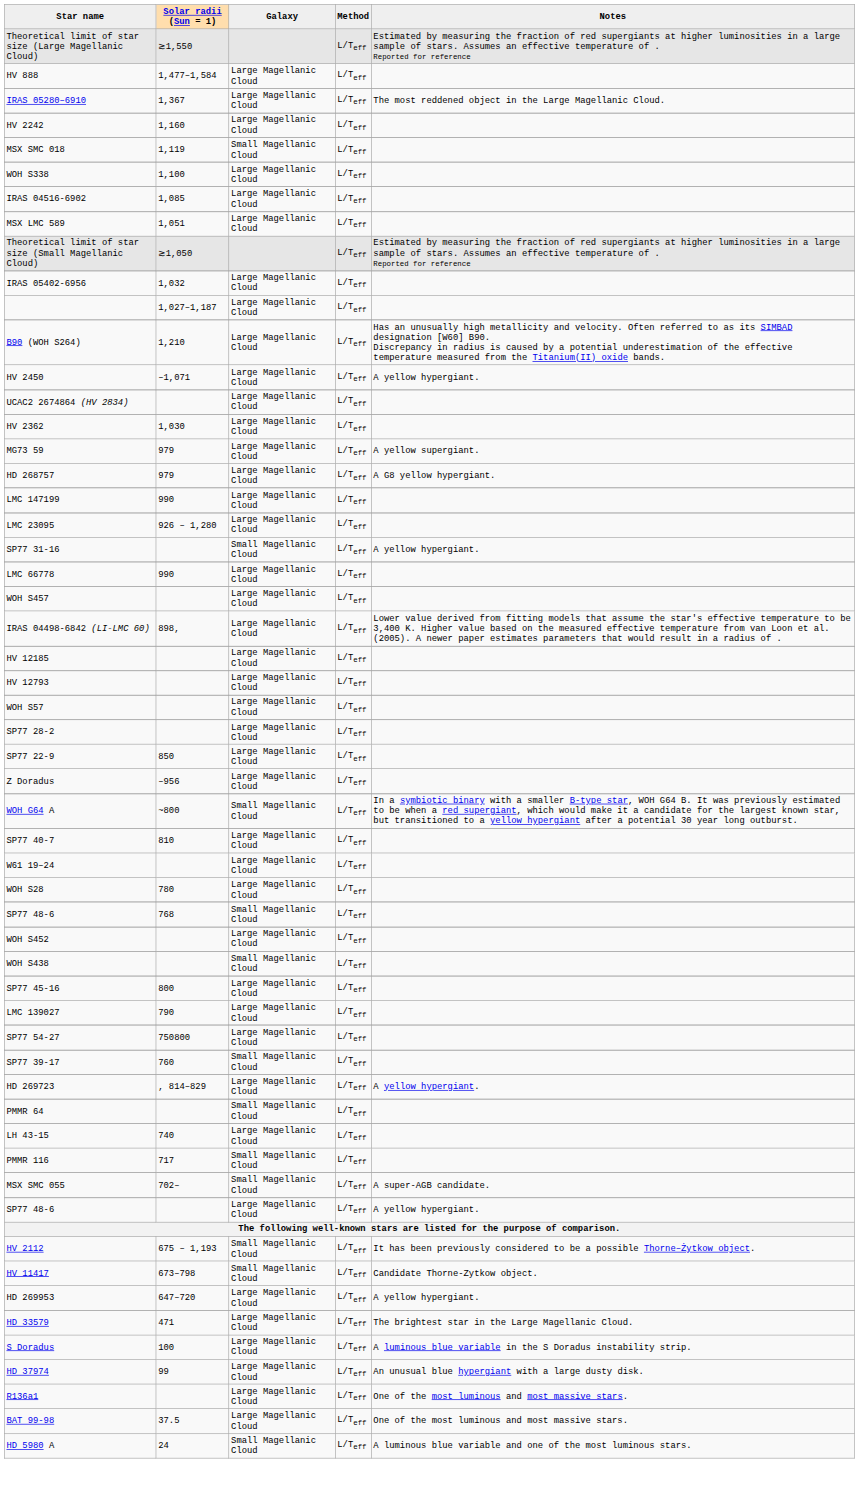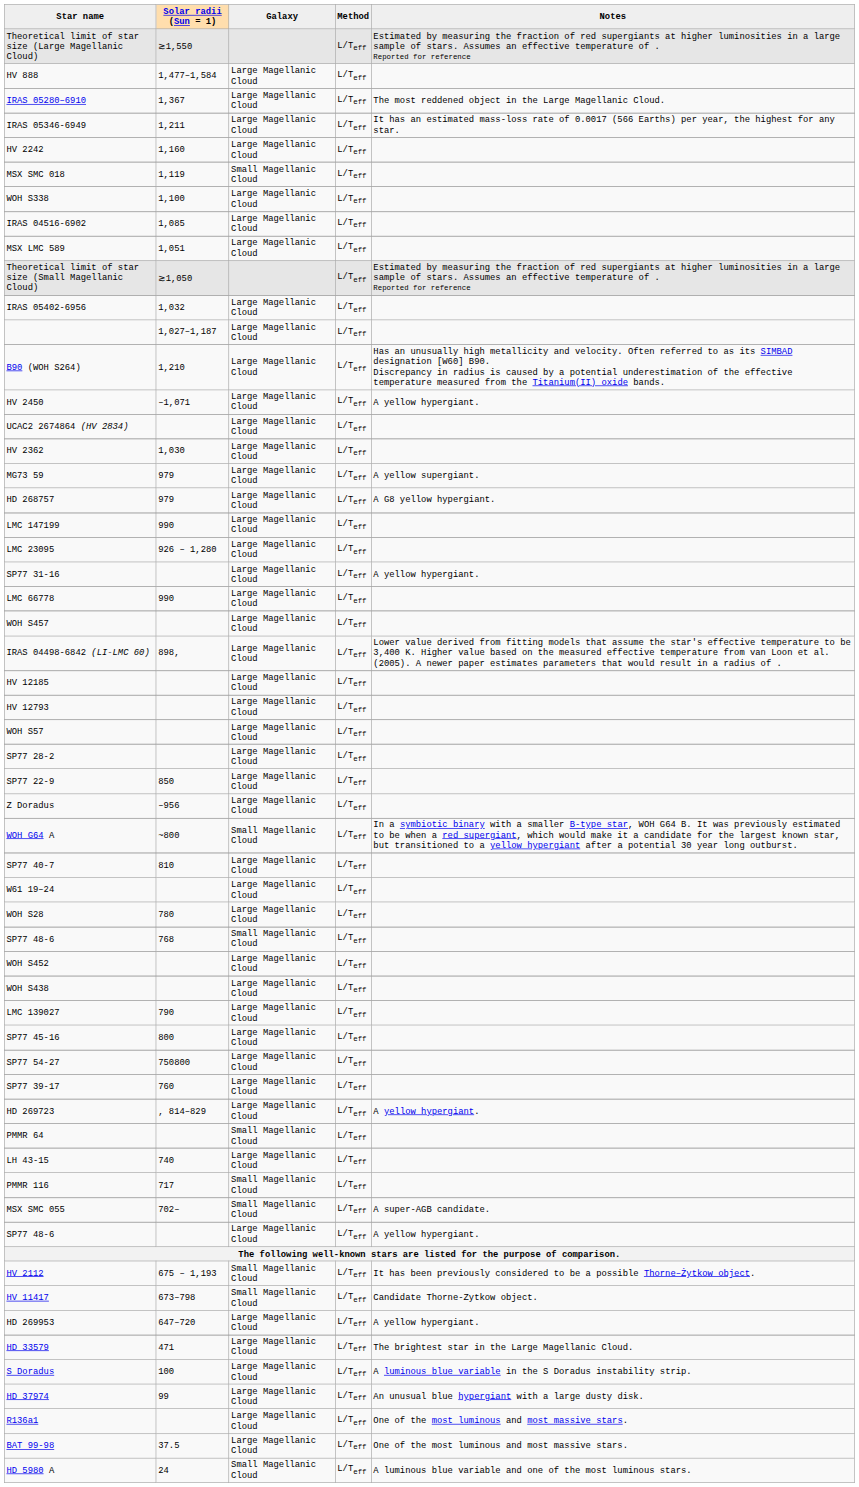+ row: IRAS 05346-6949 | 1,211 | Large Magellanic Cloud | L/Teff | It has an estimated mass-loss rate of 0.0017 (566 Earths) per year, the highest for any star.
SP77 31-16 | Galaxy: Small Magellanic Cloud -> Large Magellanic Cloud
WOH S438 | Galaxy: Small Magellanic Cloud -> Large Magellanic Cloud
rows swapped: LMC 139027 <-> SP77 45-16
SP77 39-17 | Galaxy: Small Magellanic Cloud -> Large Magellanic Cloud
